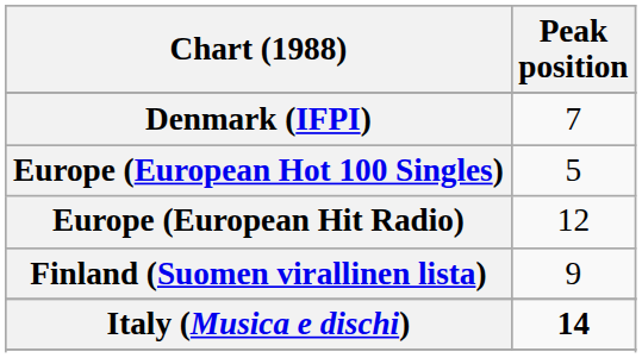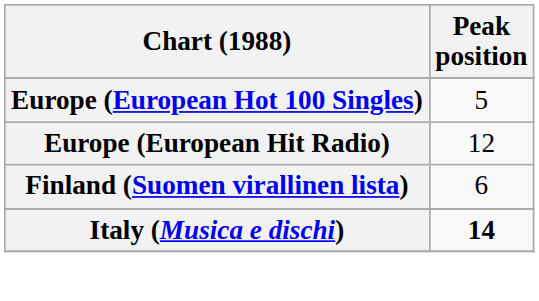- row: Denmark (IFPI) | 7
Finland (Suomen virallinen lista) | Peak position: 9 -> 6
